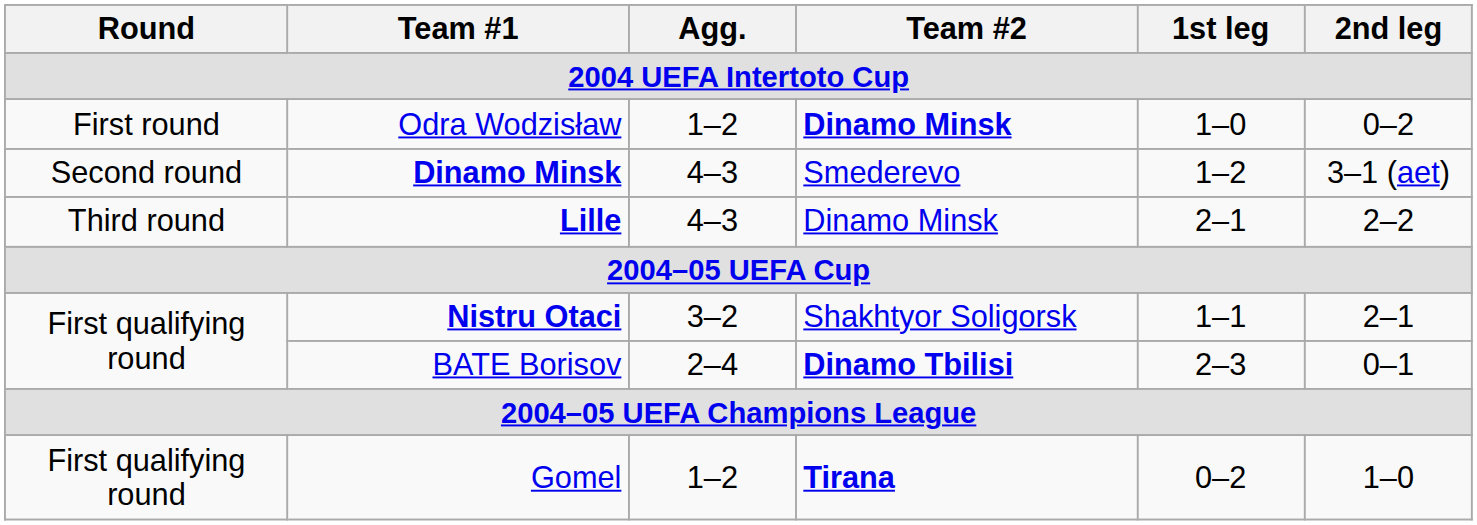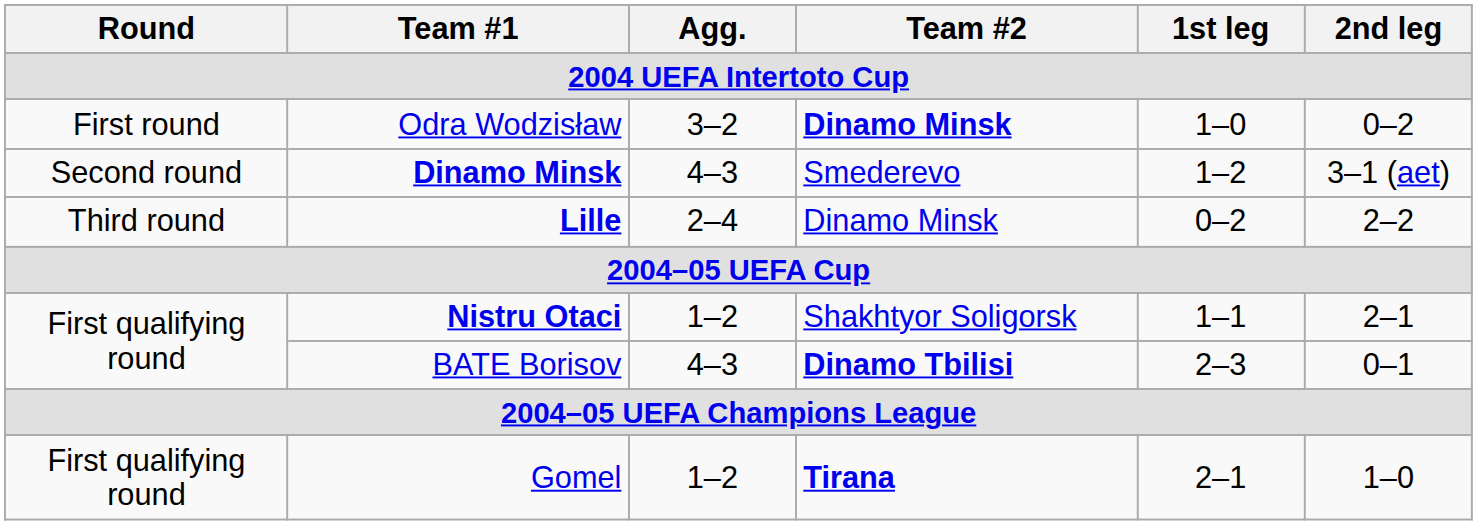Odra Wodzisław | Agg.: 1–2 -> 3–2
Lille | Agg.: 4–3 -> 2–4
Lille | 1st leg: 2–1 -> 0–2
Nistru Otaci | Agg.: 3–2 -> 1–2
BATE Borisov | Agg.: 2–4 -> 4–3
Gomel | 1st leg: 0–2 -> 2–1
